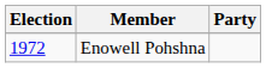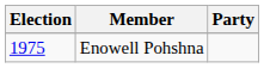Enowell Pohshna | Election: 1972 -> 1975
